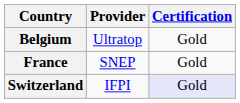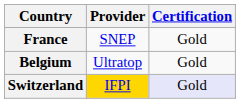rows swapped: Belgium <-> France
Switzerland | Provider: no background -> gold background
